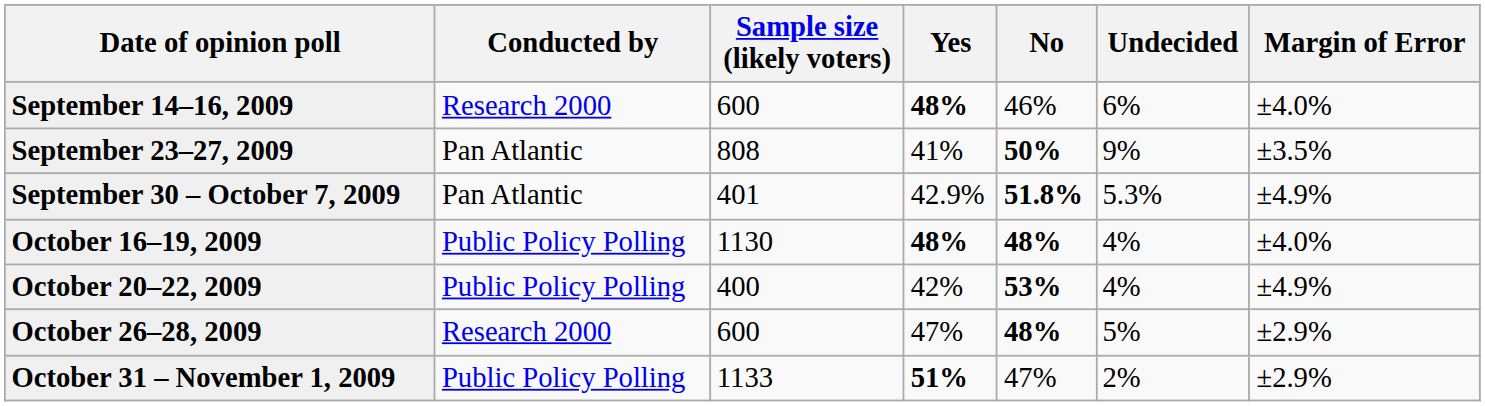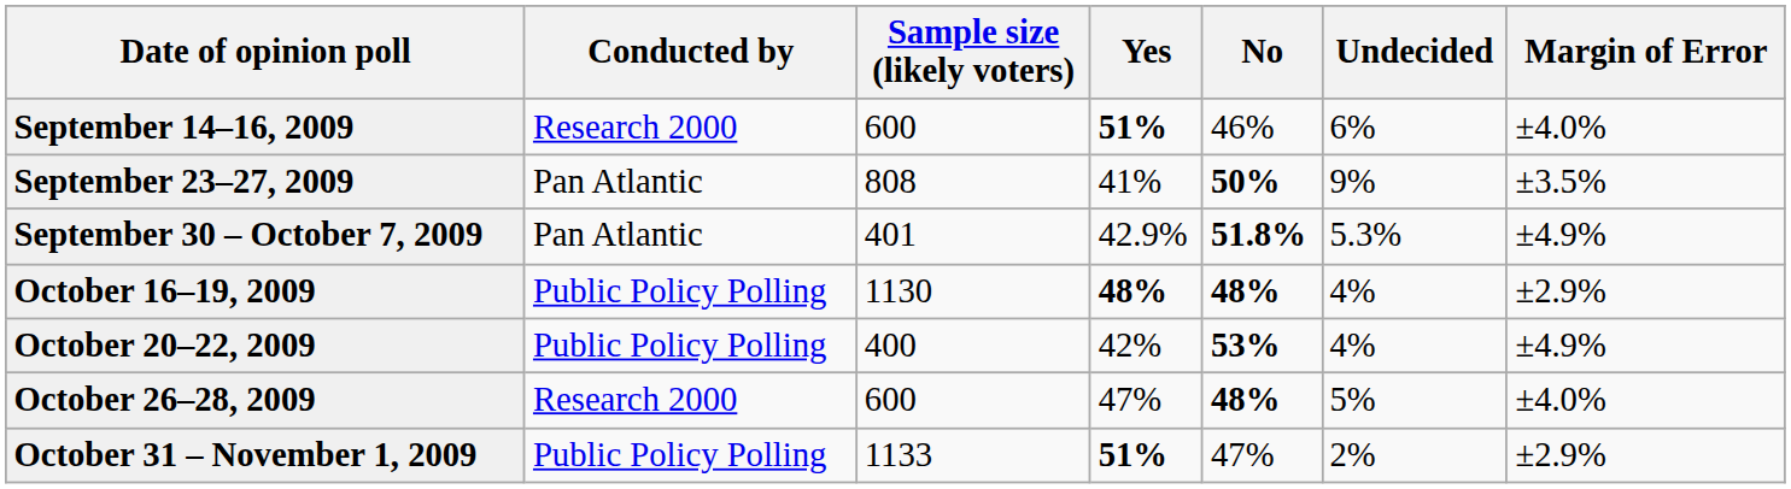September 14–16, 2009 | Yes: 48% -> 51%
October 16–19, 2009 | Margin of Error: ±4.0% -> ±2.9%
October 26–28, 2009 | Margin of Error: ±2.9% -> ±4.0%
